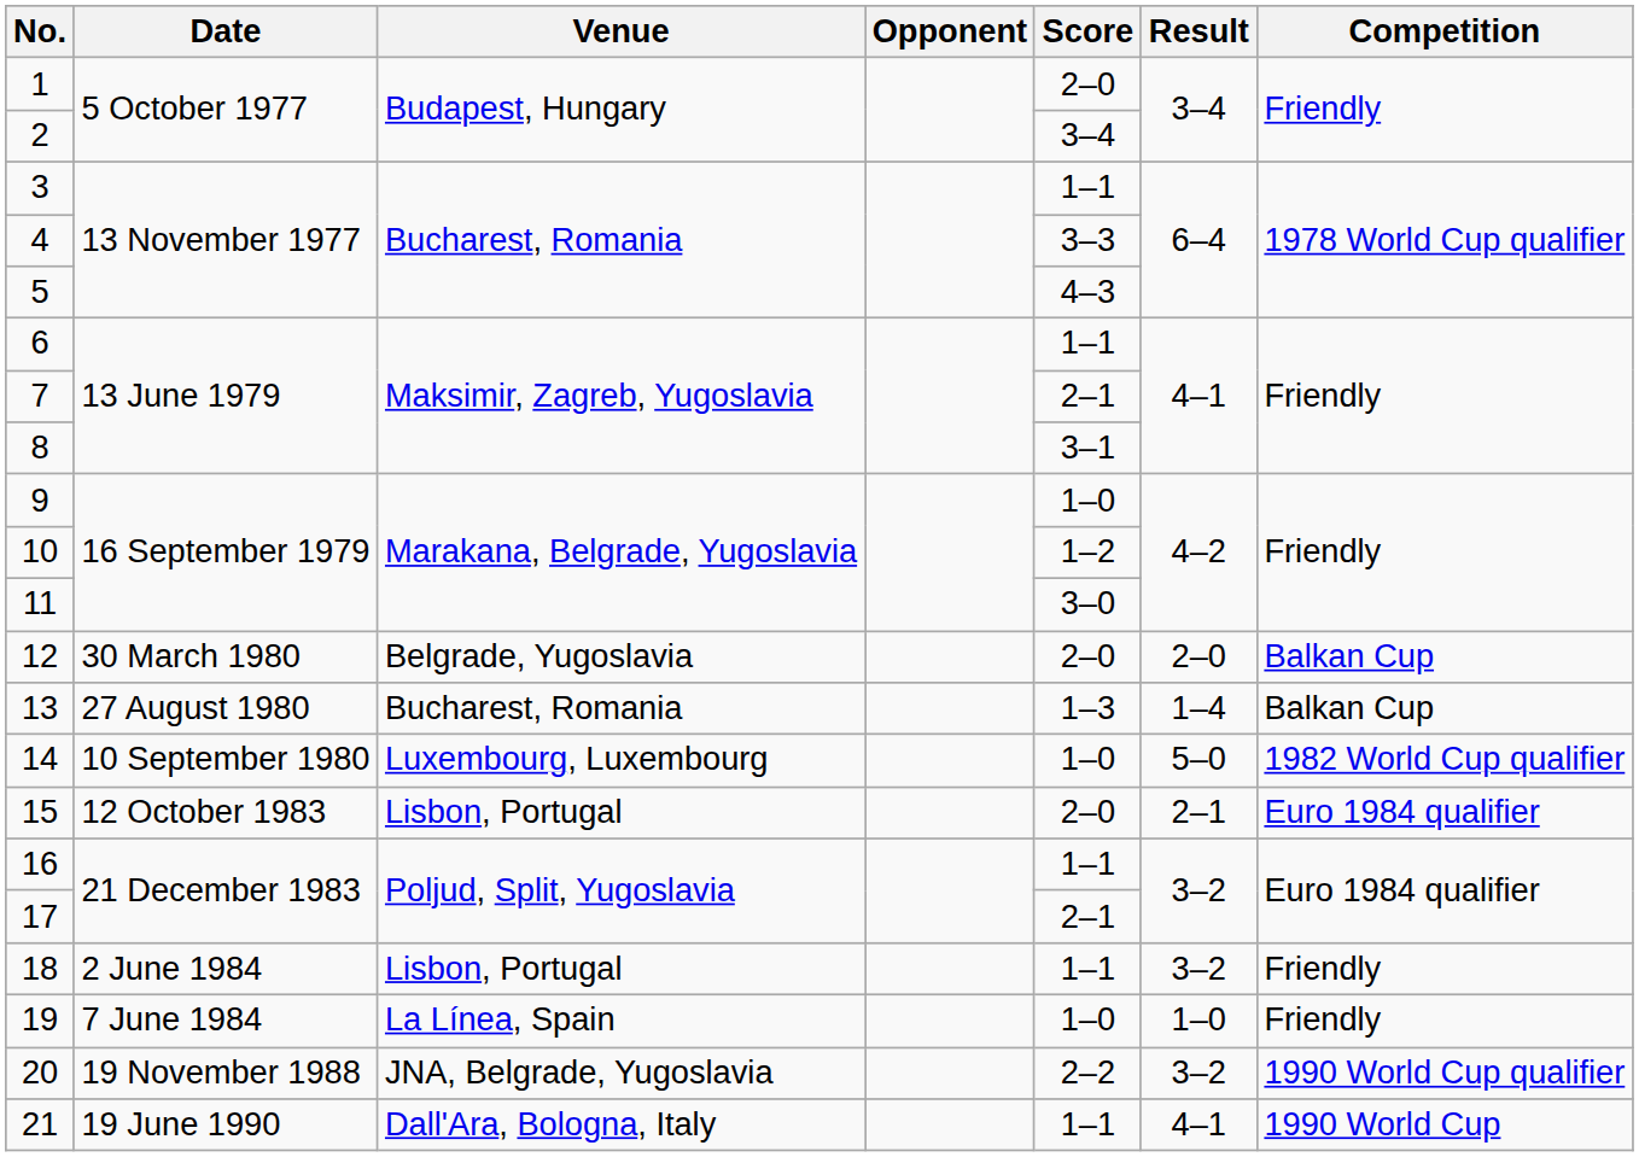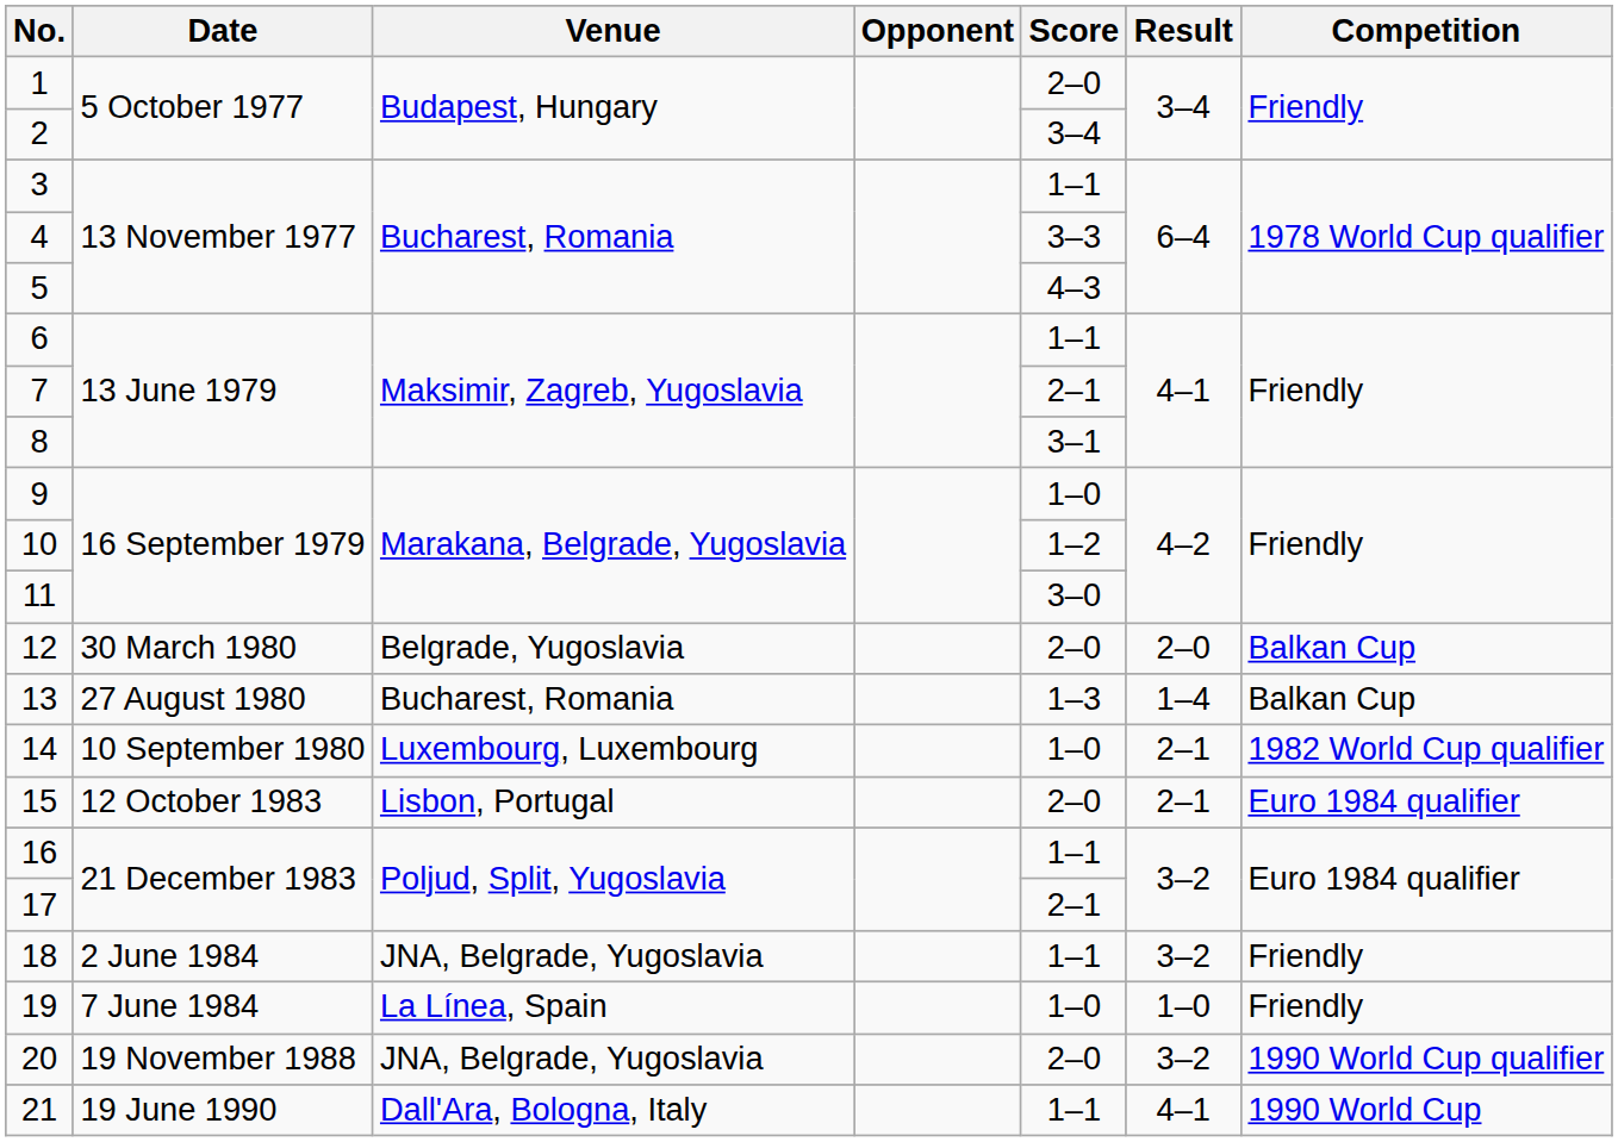14 | Result: 5–0 -> 2–1
18 | Venue: Lisbon, Portugal -> JNA, Belgrade, Yugoslavia
20 | Score: 2–2 -> 2–0
